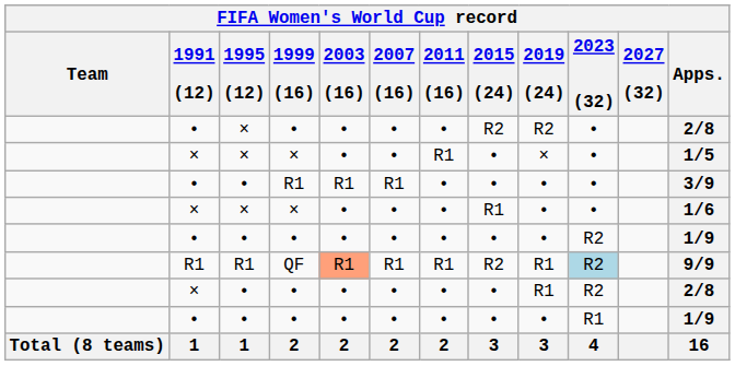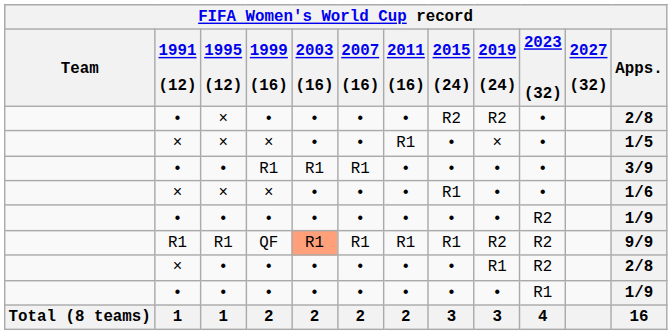QF | 2015 (24): R2 -> R1
QF | 2019 (24): R1 -> R2
QF | 2023 (32): lightblue background -> no background
